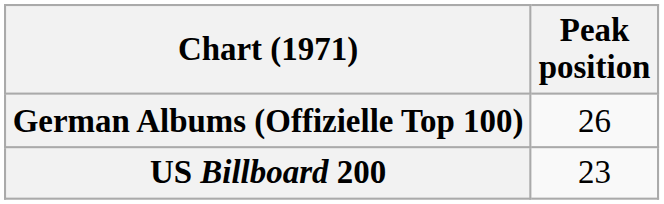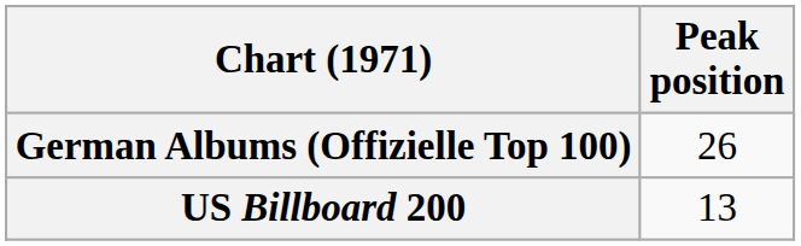US Billboard 200 | Peak position: 23 -> 13
